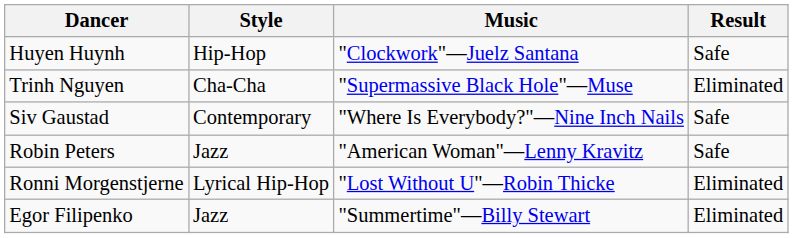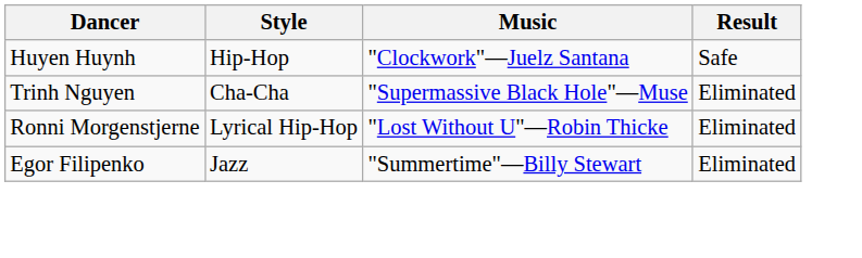- row: Siv Gaustad | Contemporary | "Where Is Everybody?"—Nine Inch Nails | Safe
- row: Robin Peters | Jazz | "American Woman"—Lenny Kravitz | Safe
